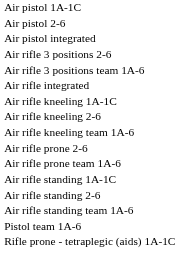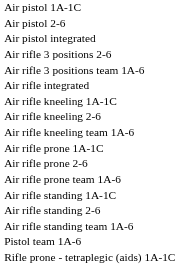+ row: Air rifle prone 1A-1C
